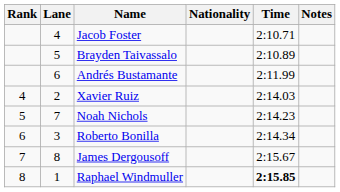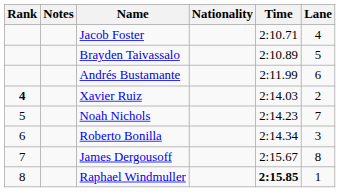columns swapped: Lane <-> Notes
Xavier Ruiz | Rank: normal -> bold
